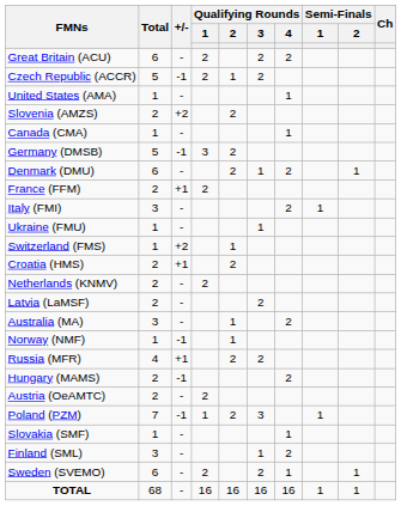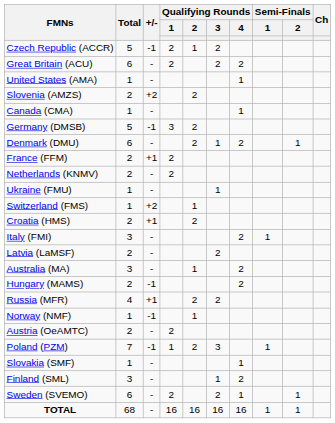rows swapped: Czech Republic (ACCR) <-> Great Britain (ACU)
rows swapped: Italy (FMI) <-> Netherlands (KNMV)
rows swapped: Hungary (MAMS) <-> Norway (NMF)
